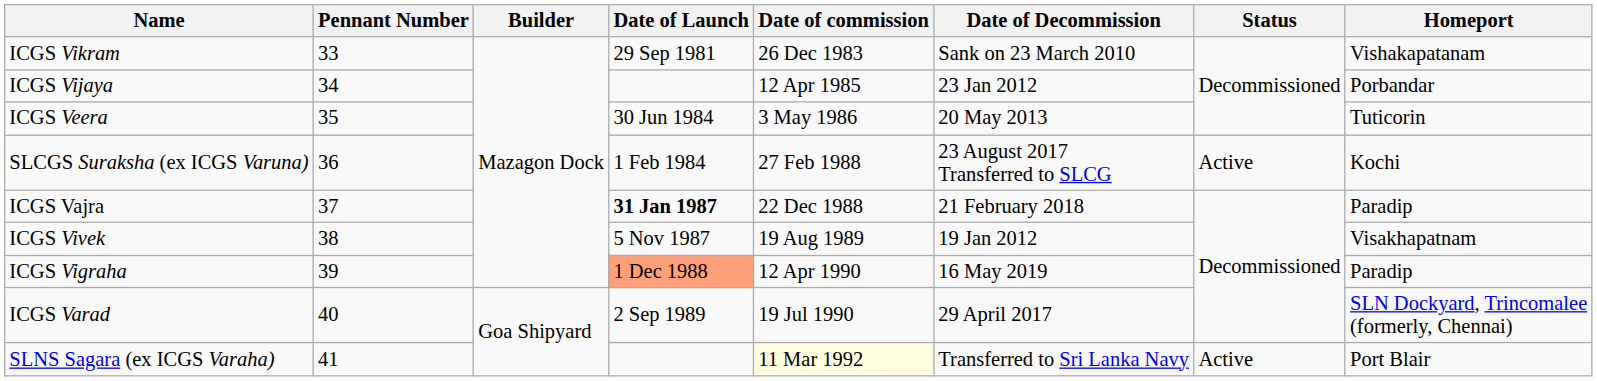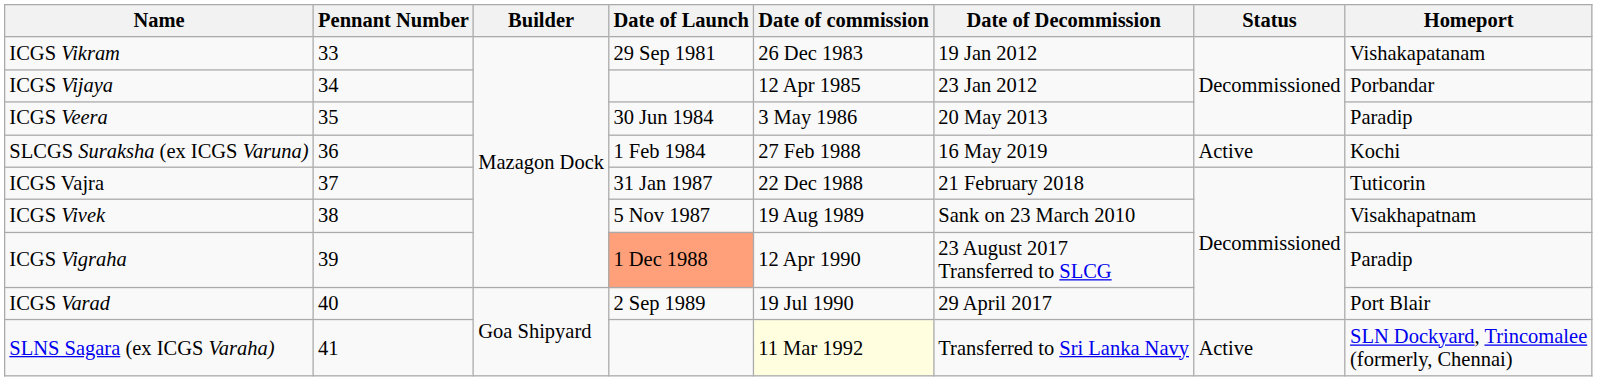ICGS Vikram | Date of Decommission: Sank on 23 March 2010 -> 19 Jan 2012
ICGS Veera | Homeport: Tuticorin -> Paradip
SLCGS Suraksha (ex ICGS Varuna) | Date of Decommission: 23 August 2017 Transferred to SLCG -> 16 May 2019
ICGS Vajra | Date of Launch: bold -> normal
ICGS Vajra | Homeport: Paradip -> Tuticorin
ICGS Vivek | Date of Decommission: 19 Jan 2012 -> Sank on 23 March 2010
ICGS Vigraha | Date of Decommission: 16 May 2019 -> 23 August 2017 Transferred to SLCG
ICGS Varad | Homeport: SLN Dockyard, Trincomalee (formerly, Chennai) -> Port Blair
SLNS Sagara (ex ICGS Varaha) | Homeport: Port Blair -> SLN Dockyard, Trincomalee (formerly, Chennai)
